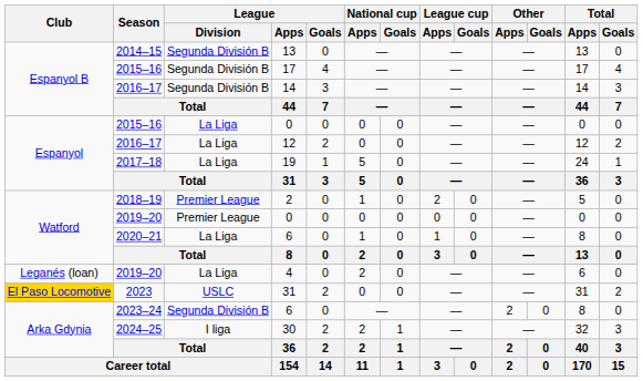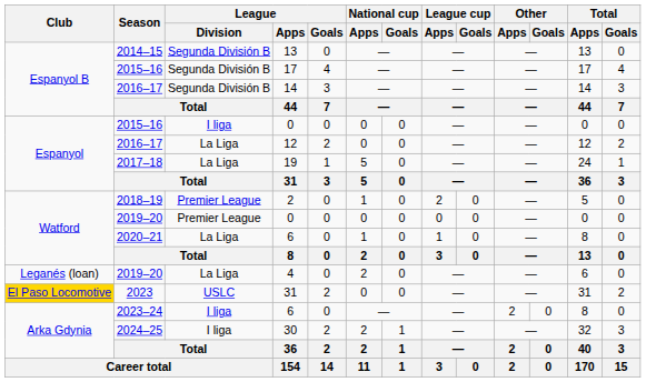2015–16 / 0 | League / Division: La Liga -> I liga
2023–24 / 6 | League / Division: Segunda División B -> I liga
